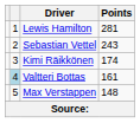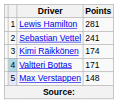Sebastian Vettel | Points: 243 -> 241
Valtteri Bottas | Points: 161 -> 171
Max Verstappen | column 2: no background -> lavender background
